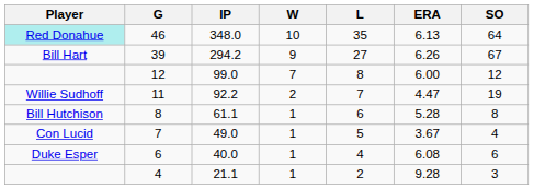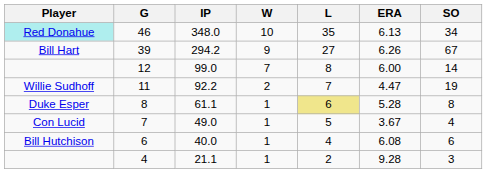348.0 | SO: 64 -> 34
99.0 | SO: 12 -> 14
61.1 | Player: Bill Hutchison -> Duke Esper
61.1 | L: no background -> khaki background
40.0 | Player: Duke Esper -> Bill Hutchison
